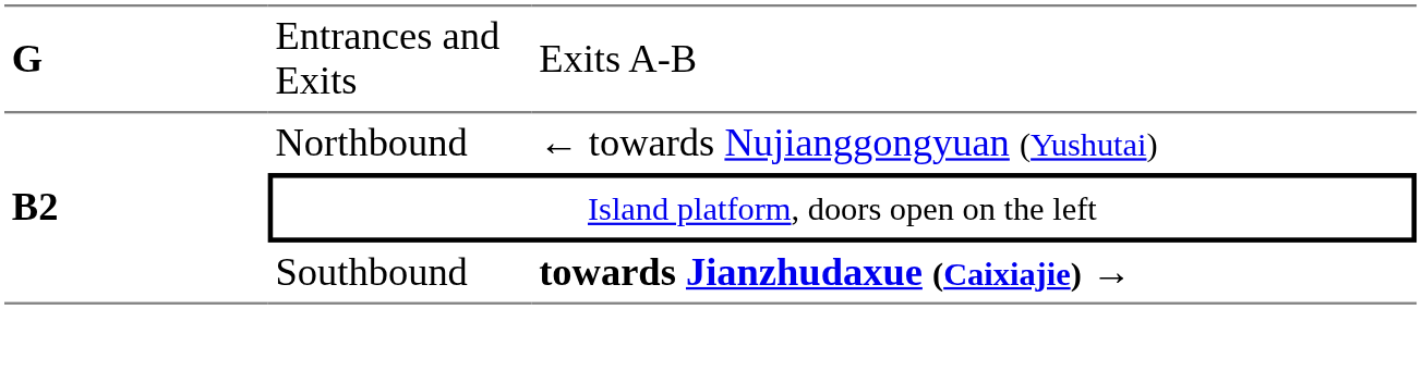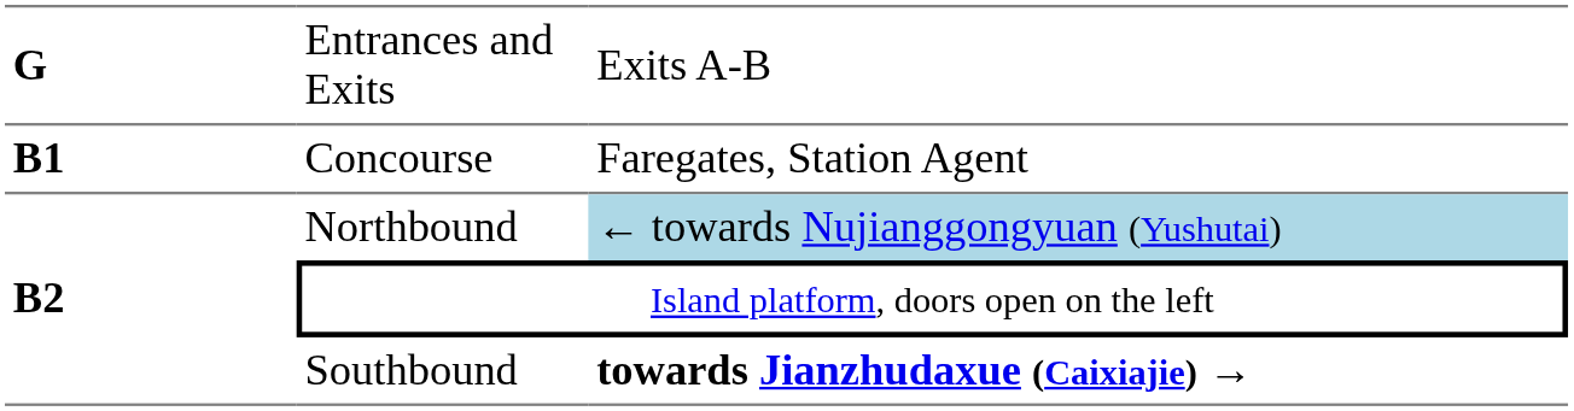+ row: B1 | Concourse | Faregates, Station Agent
Northbound | column 3: no background -> lightblue background
